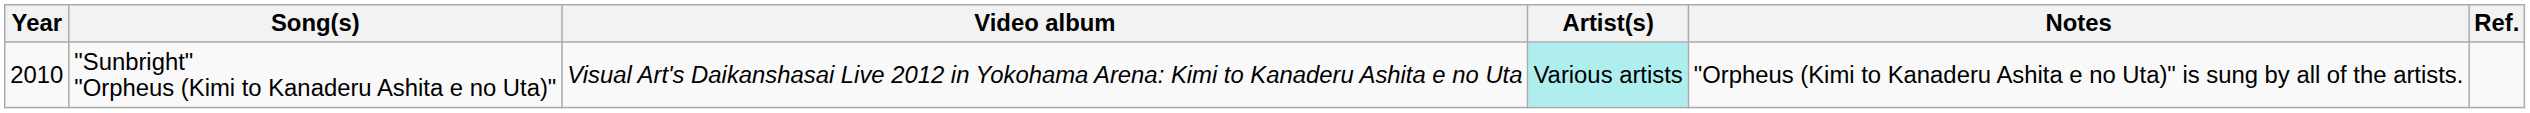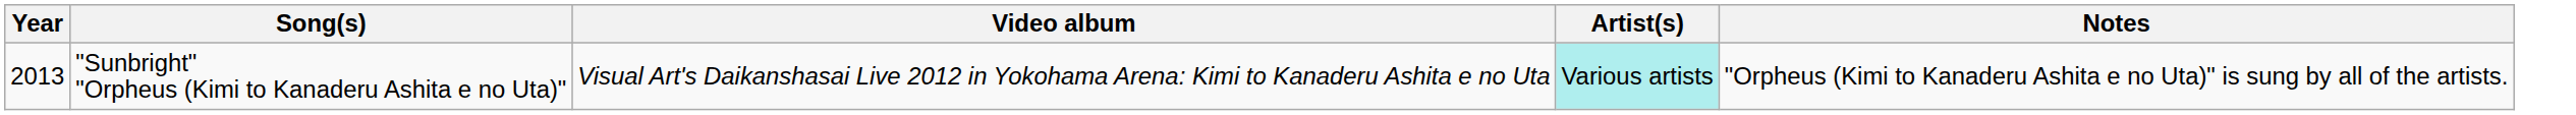- column: Ref.
"Sunbright" "Orpheus (Kimi to Kanaderu Ashita e no Uta)" | Year: 2010 -> 2013
